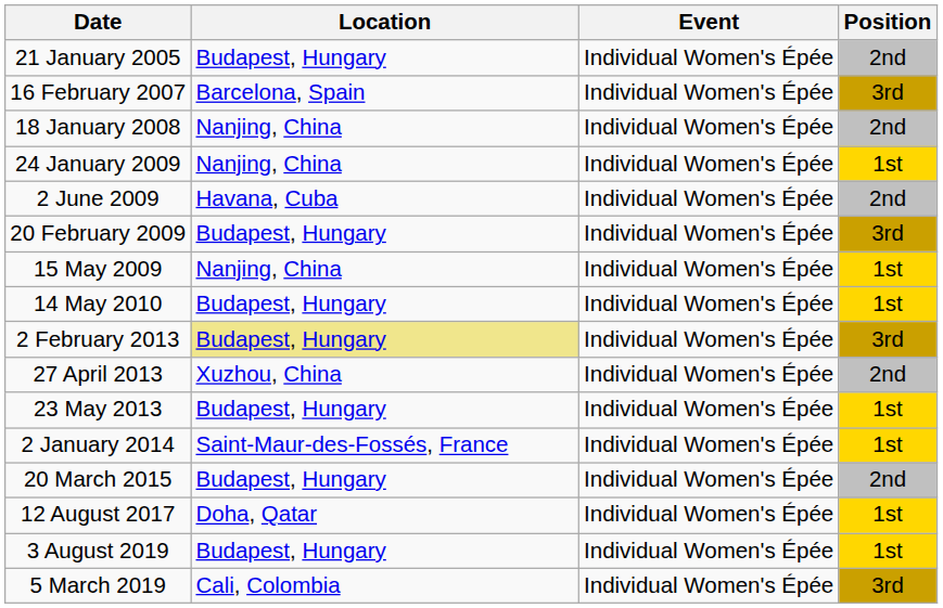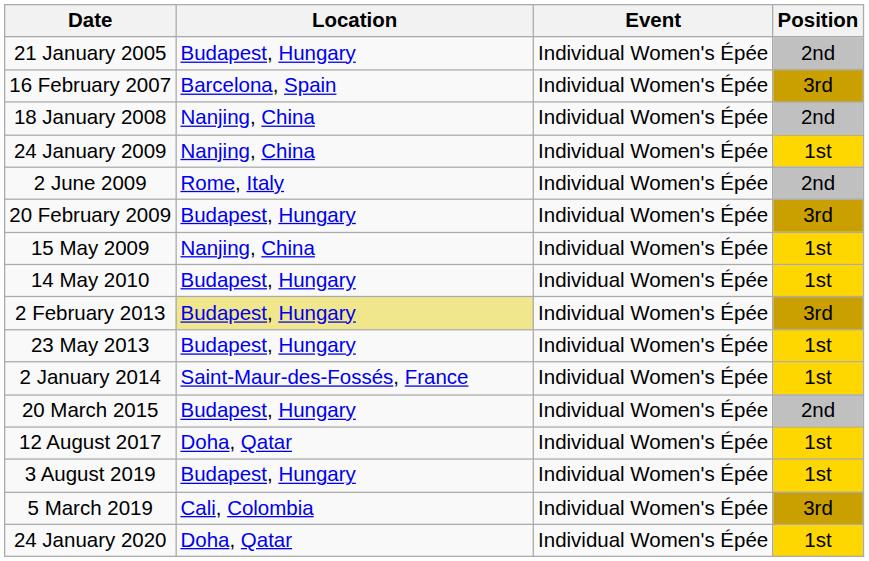2 June 2009 | Location: Havana, Cuba -> Rome, Italy
- row: 27 April 2013 | Xuzhou, China | Individual Women's Épée | 2nd
+ row: 24 January 2020 | Doha, Qatar | Individual Women's Épée | 1st
